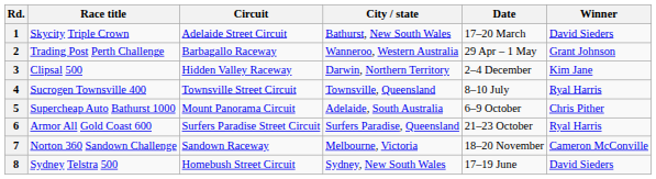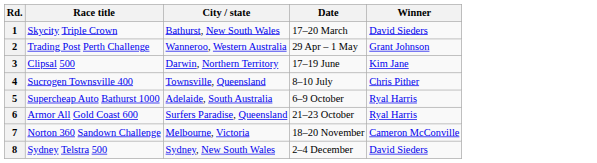- column: Circuit | Adelaide Street Circuit | Barbagallo Raceway | Hidden Valley Raceway | Townsville Street Circuit | Mount Panorama Circuit | Surfers Paradise Street Circuit | Sandown Raceway | Homebush Street Circuit
3 | Date: 2–4 December -> 17–19 June
4 | Winner: Ryal Harris -> Chris Pither
5 | Winner: Chris Pither -> Ryal Harris
8 | Date: 17–19 June -> 2–4 December
